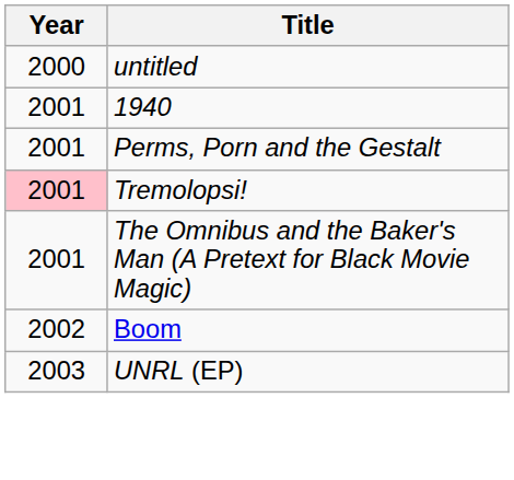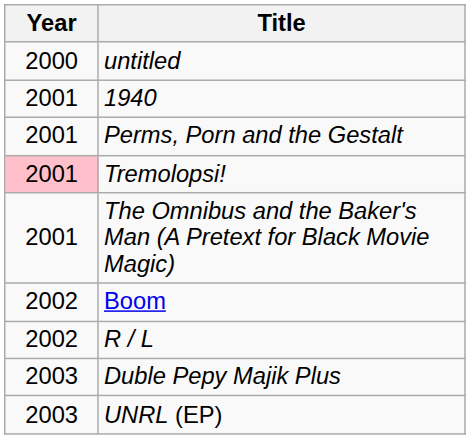+ row: 2002 | R / L
+ row: 2003 | Duble Pepy Majik Plus
